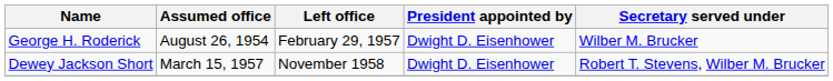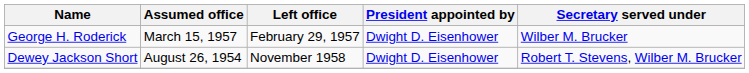George H. Roderick | Assumed office: August 26, 1954 -> March 15, 1957
Dewey Jackson Short | Assumed office: March 15, 1957 -> August 26, 1954
